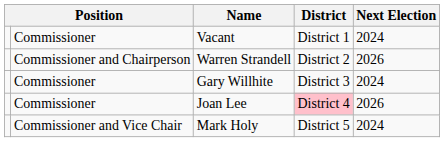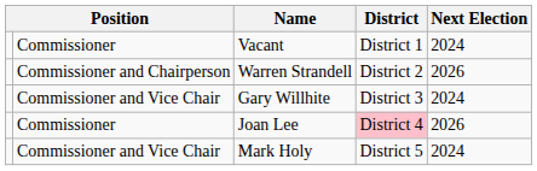Gary Willhite | column 2: Commissioner -> Commissioner and Vice Chair
